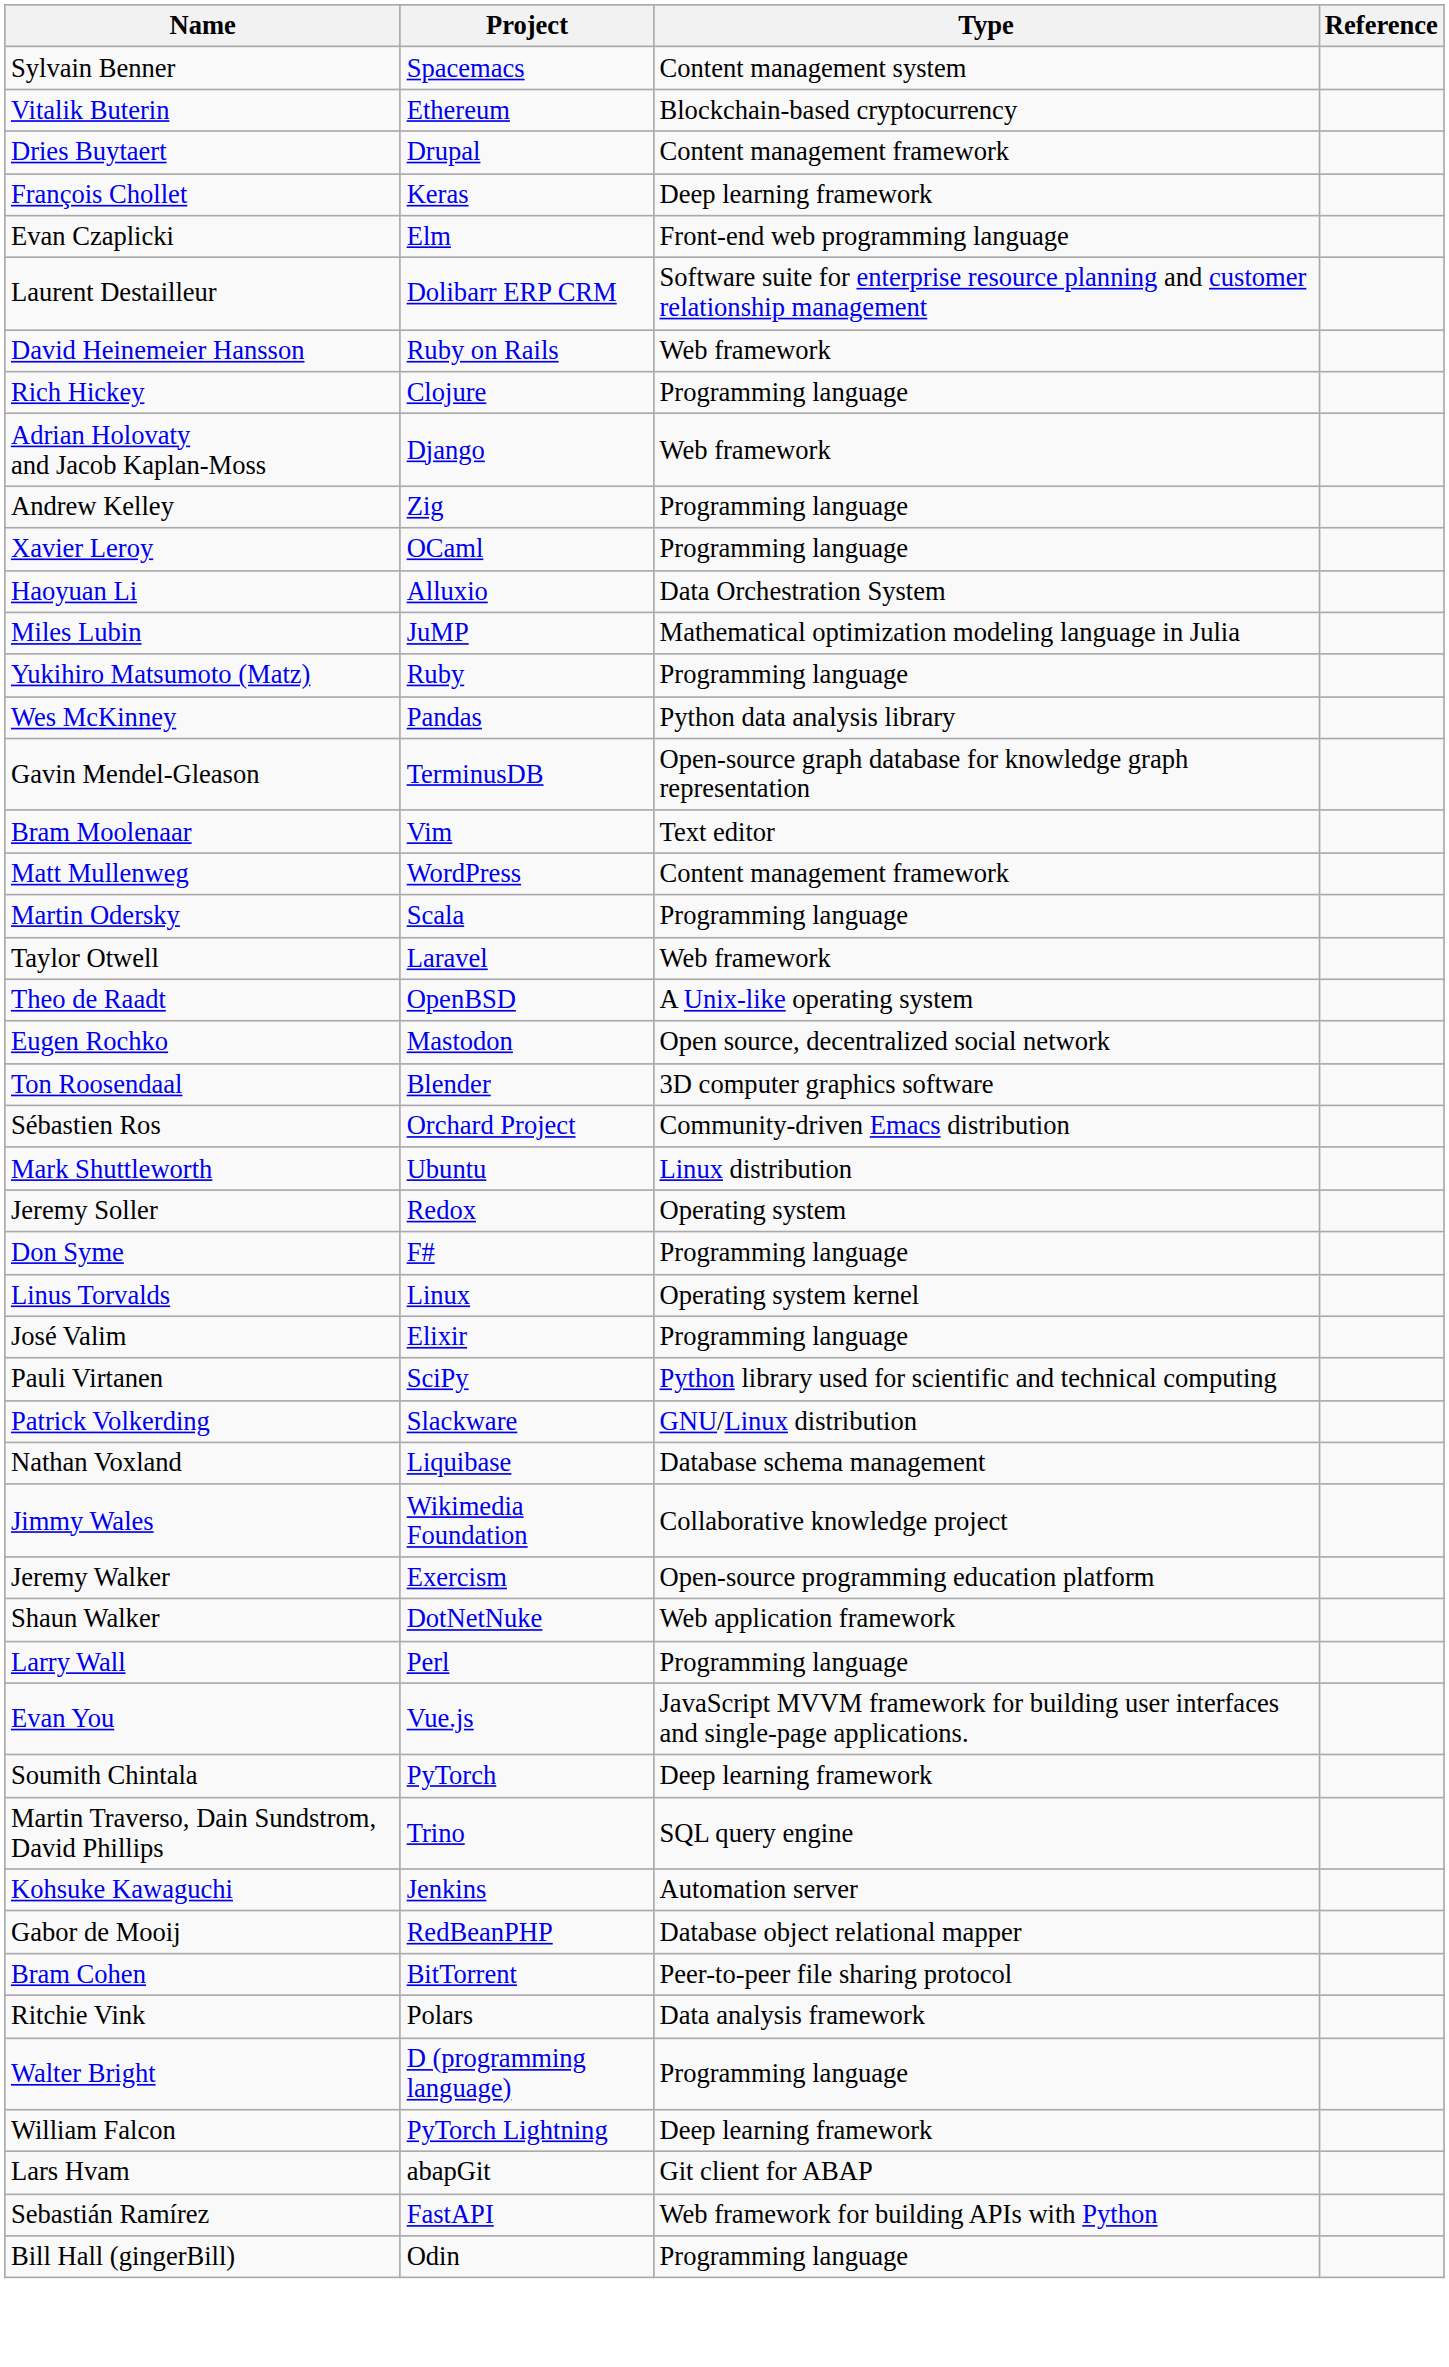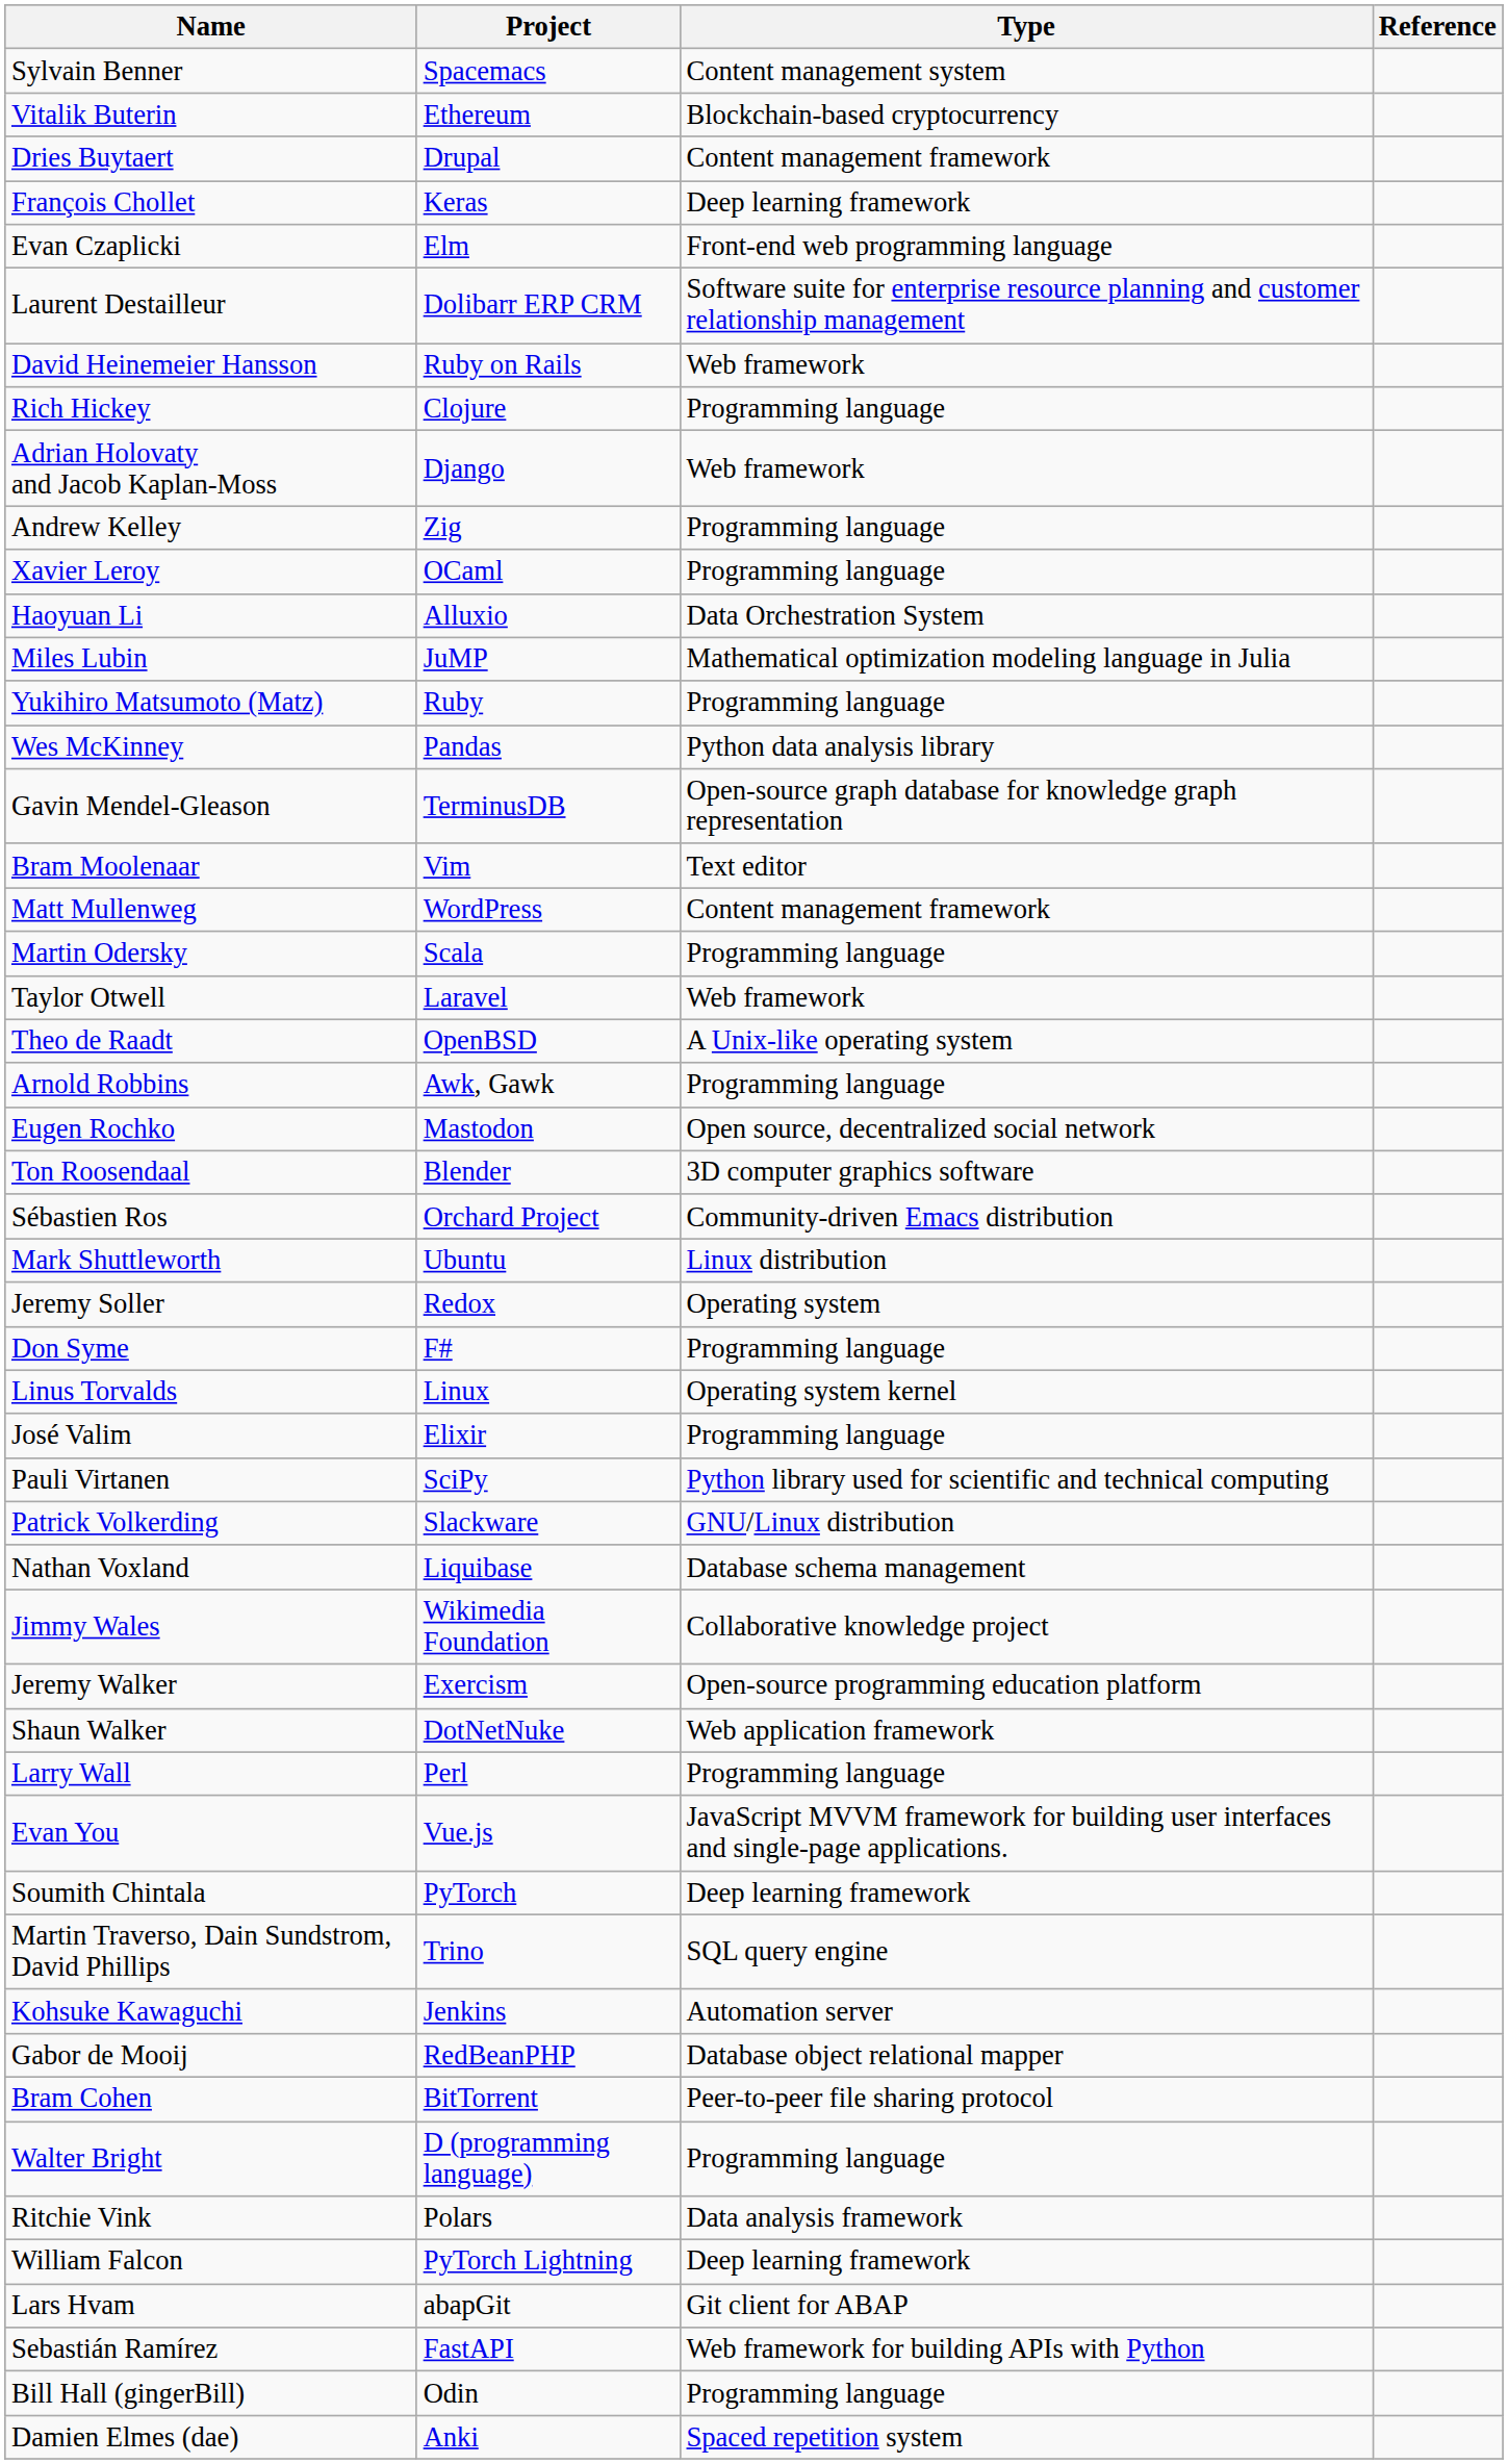+ row: Arnold Robbins | Awk, Gawk | Programming language
rows swapped: Walter Bright <-> Ritchie Vink
+ row: Damien Elmes (dae) | Anki | Spaced repetition system
